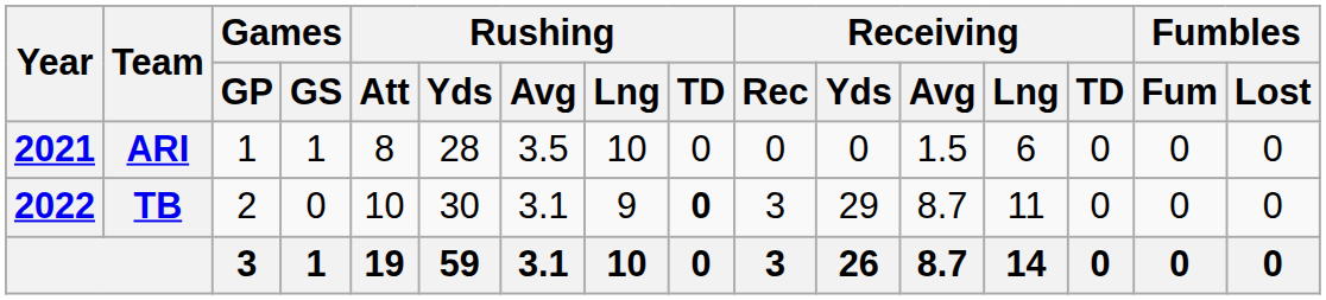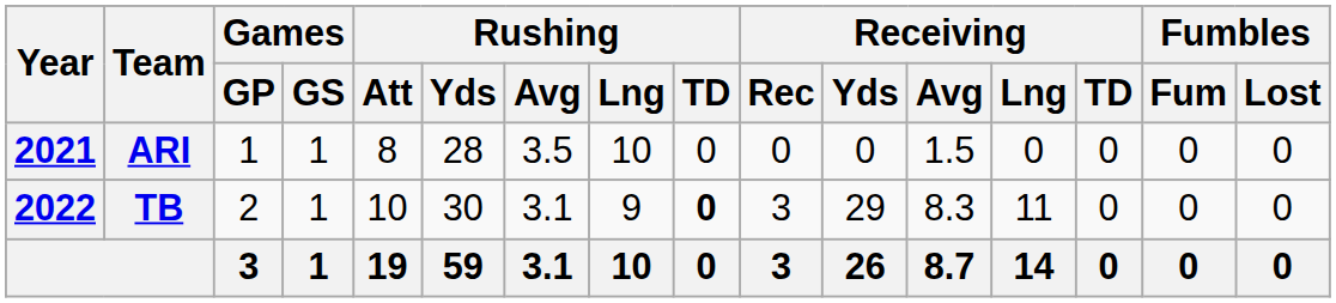ARI | Receiving / Lng: 6 -> 0
TB | Games / GS: 0 -> 1
TB | Receiving / Avg: 8.7 -> 8.3
